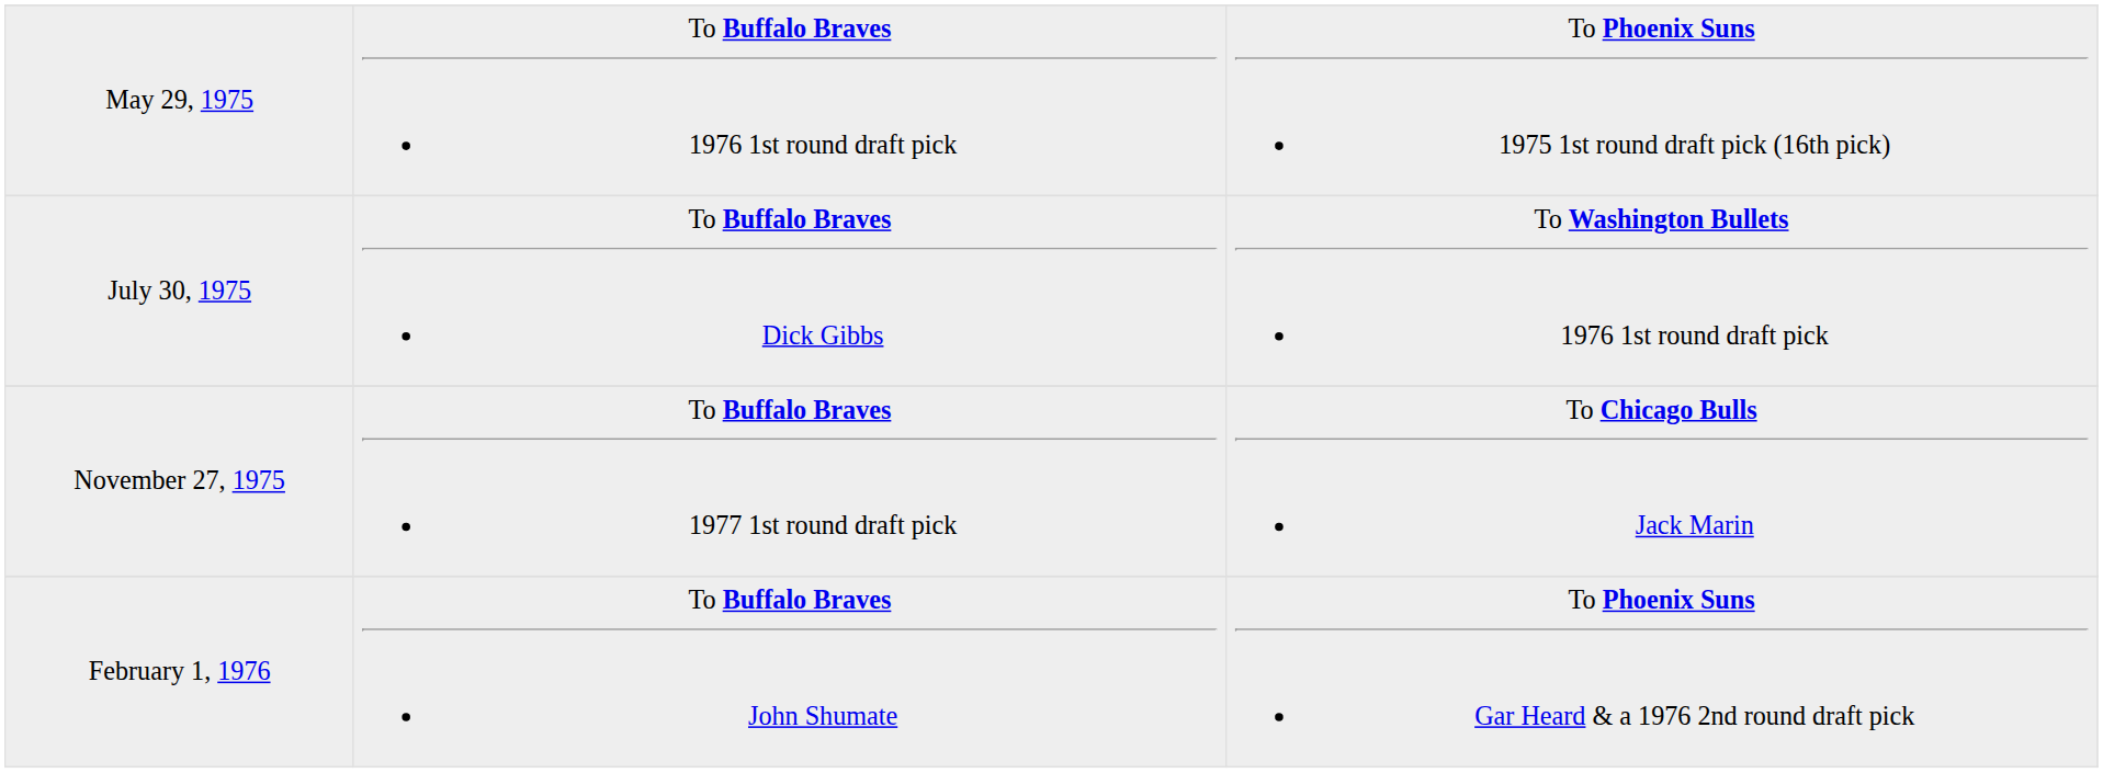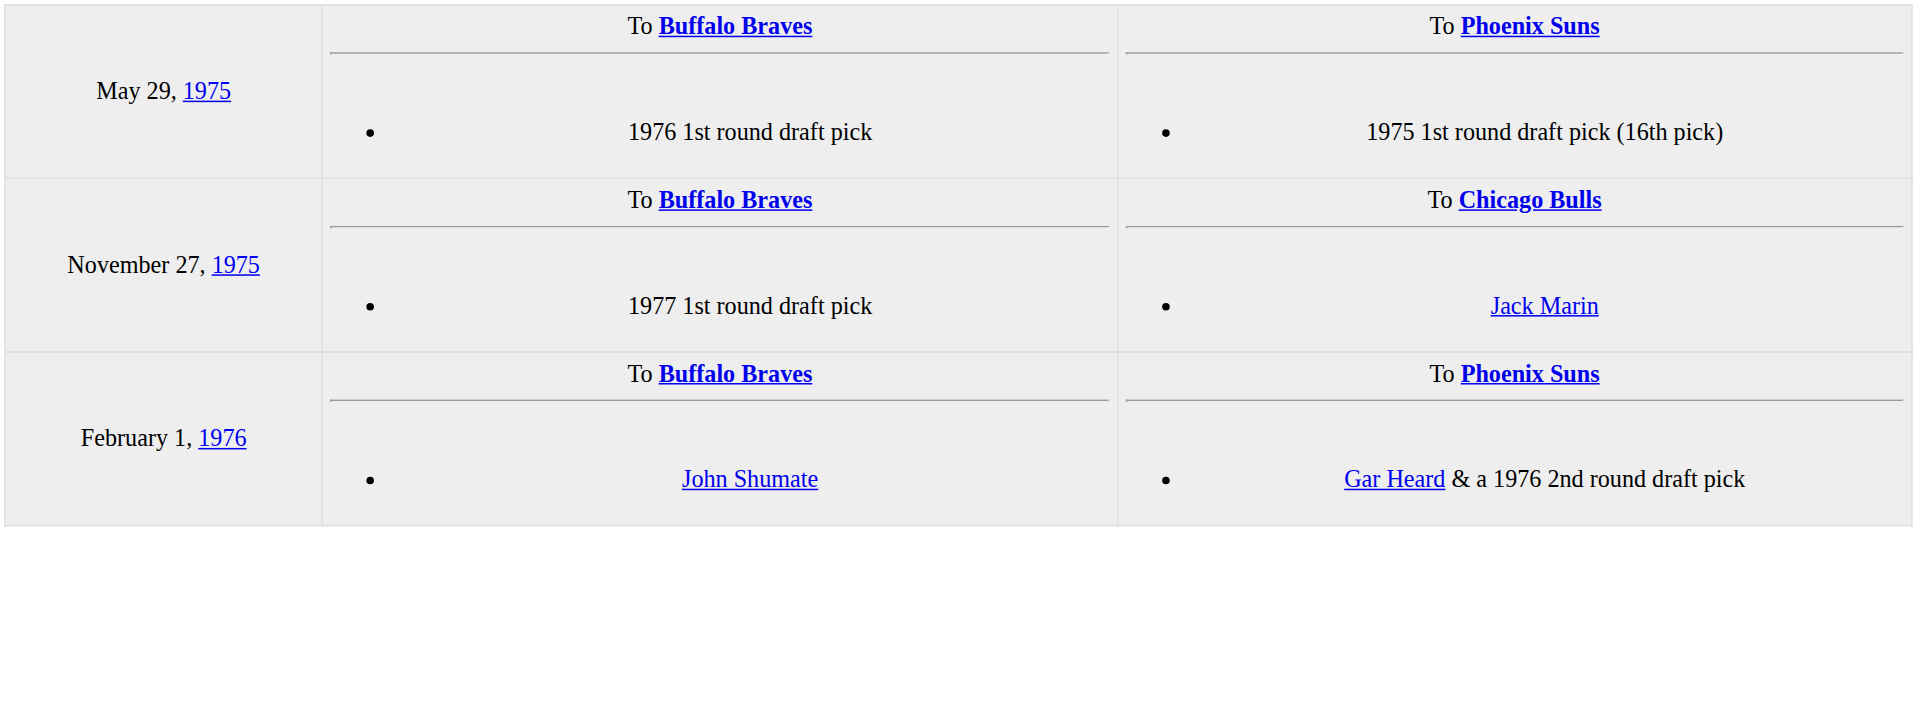- row: July 30, 1975 | To Buffalo Braves Dick Gibbs | To Washington Bullets 1976 1st round draft pick
